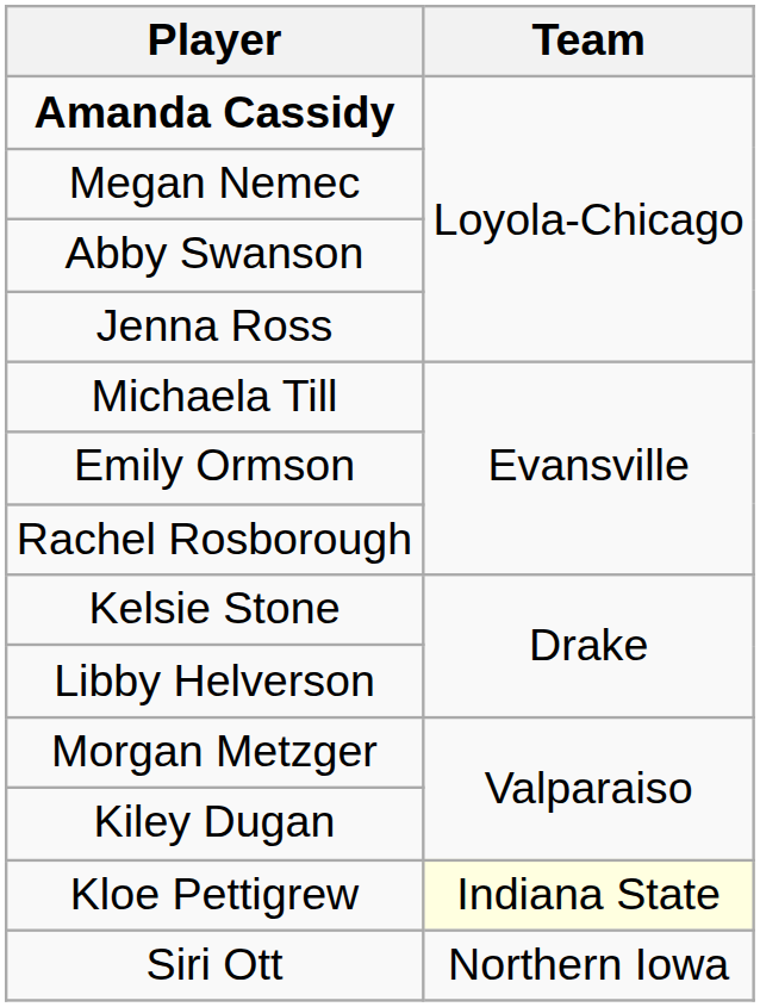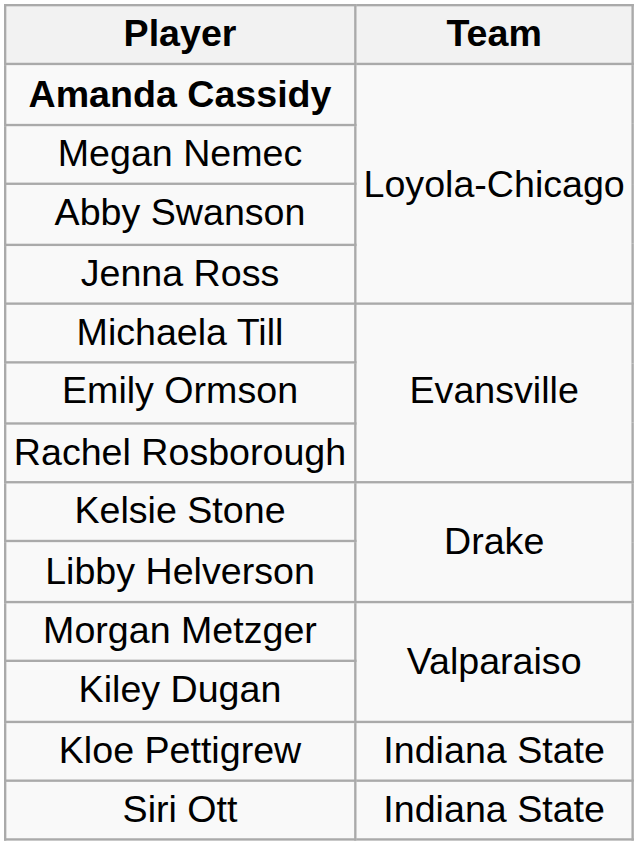Kloe Pettigrew | Team: lightyellow background -> no background
Siri Ott | Team: Northern Iowa -> Indiana State
